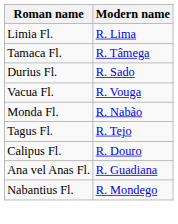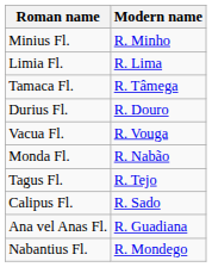+ row: Minius Fl. | R. Minho
Durius Fl. | Modern name: R. Sado -> R. Douro
Calipus Fl. | Modern name: R. Douro -> R. Sado
